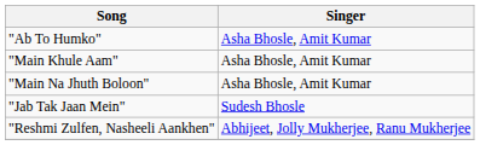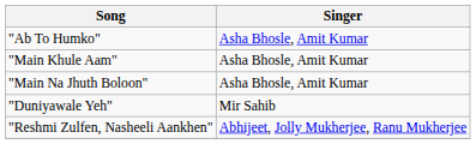+ row: "Duniyawale Yeh" | Mir Sahib
- row: "Jab Tak Jaan Mein" | Sudesh Bhosle
